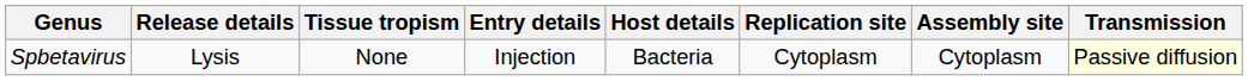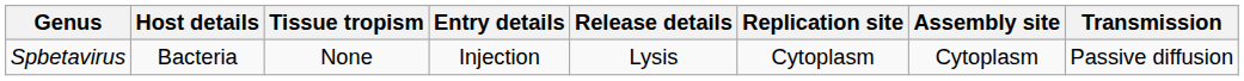columns swapped: Host details <-> Release details
Spbetavirus | Transmission: lightyellow background -> no background
